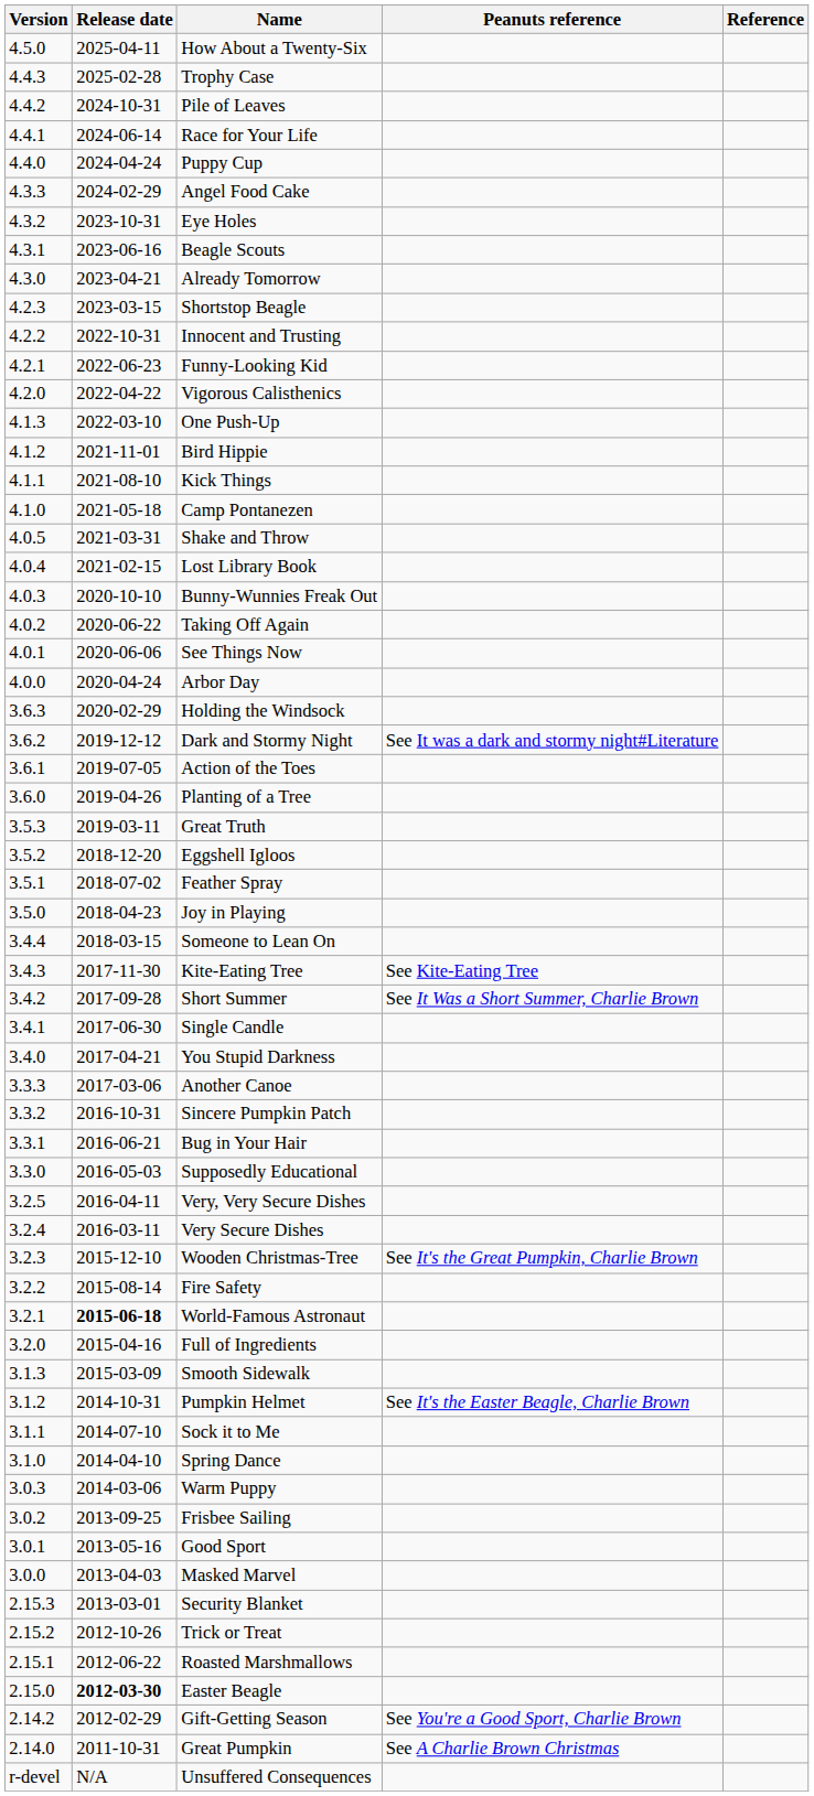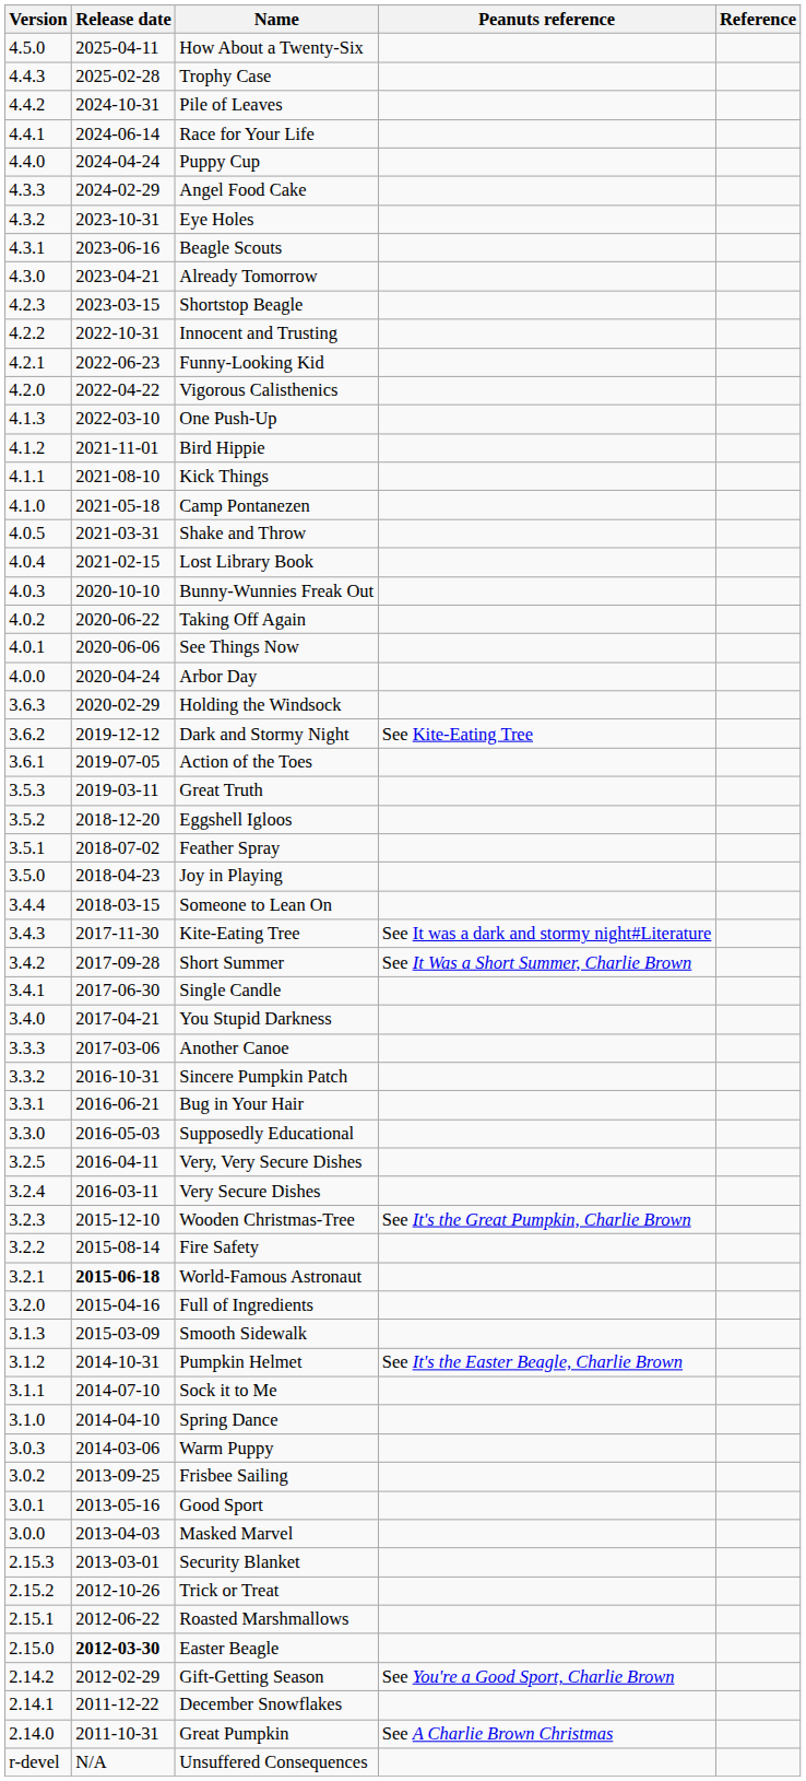Dark and Stormy Night | Peanuts reference: See It was a dark and stormy night#Literature -> See Kite-Eating Tree
- row: 3.6.0 | 2019-04-26 | Planting of a Tree
Kite-Eating Tree | Peanuts reference: See Kite-Eating Tree -> See It was a dark and stormy night#Literature
+ row: 2.14.1 | 2011-12-22 | December Snowflakes
